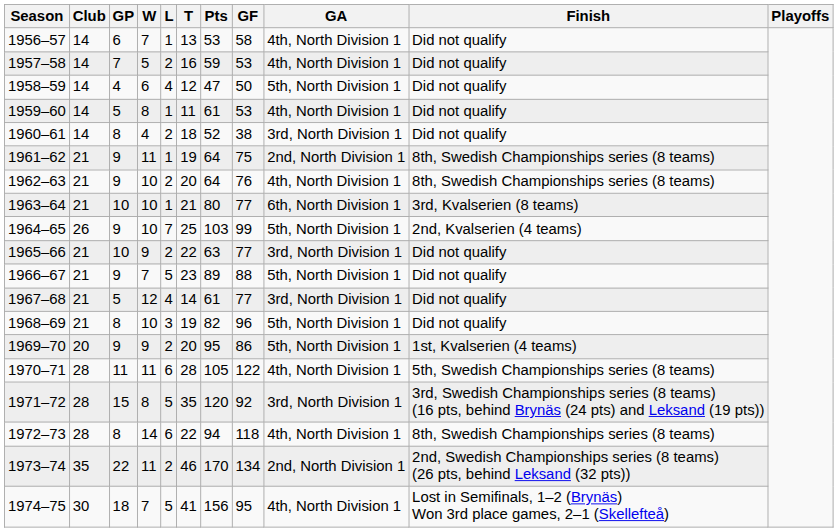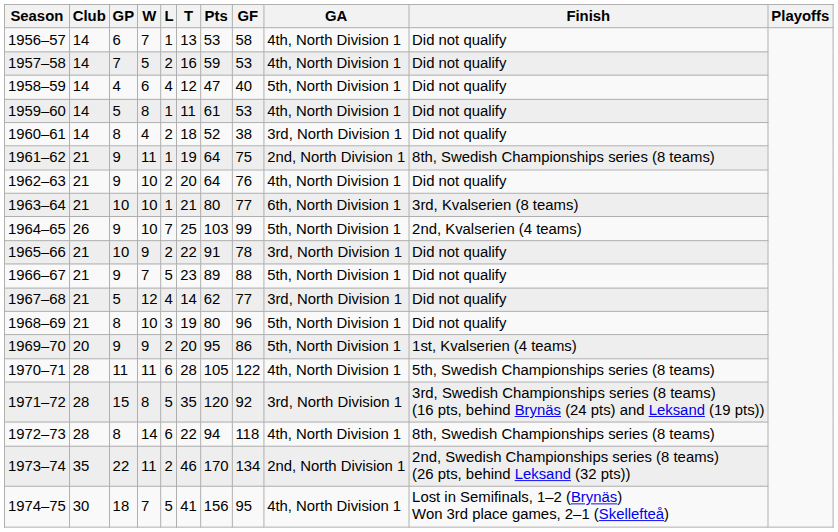1958–59 | GF: 50 -> 40
1962–63 | Finish: 8th, Swedish Championships series (8 teams) -> Did not qualify
1965–66 | Pts: 63 -> 91
1965–66 | GF: 77 -> 78
1967–68 | Pts: 61 -> 62
1968–69 | Pts: 82 -> 80
